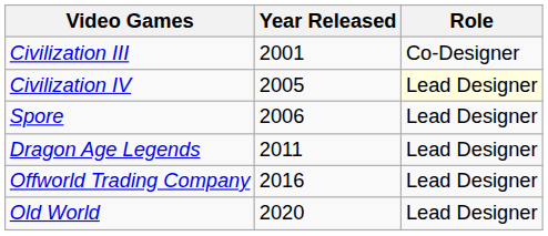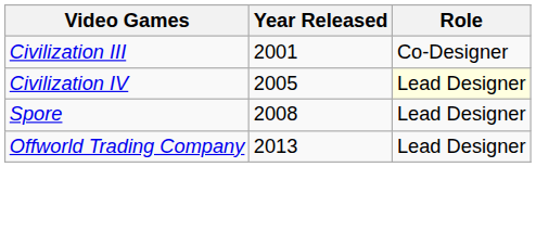Spore | Year Released: 2006 -> 2008
- row: Dragon Age Legends | 2011 | Lead Designer
Offworld Trading Company | Year Released: 2016 -> 2013
- row: Old World | 2020 | Lead Designer
